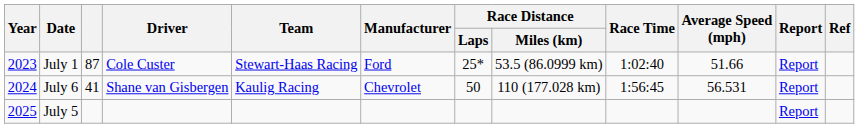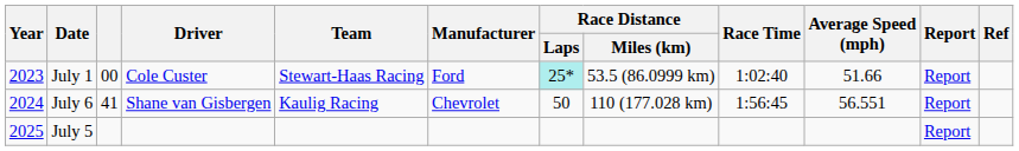July 1 | column 3: 87 -> 00
July 1 | Race Distance / Laps: no background -> paleturquoise background
July 6 | Average Speed (mph): 56.531 -> 56.551
